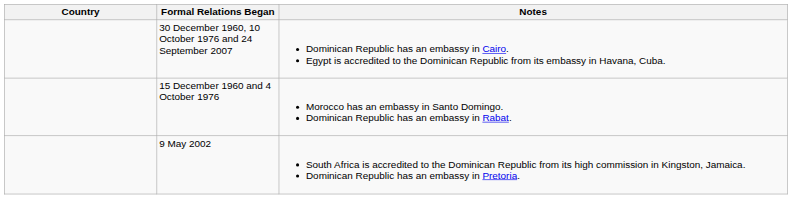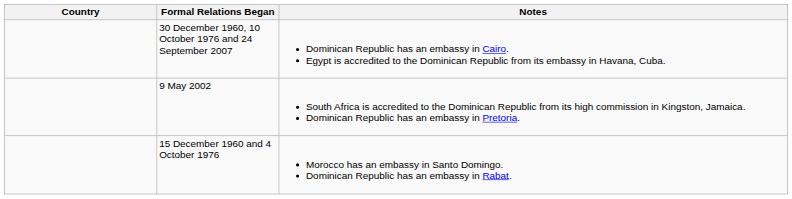rows swapped: 15 December 1960 and 4 October 1976 <-> 9 May 2002
